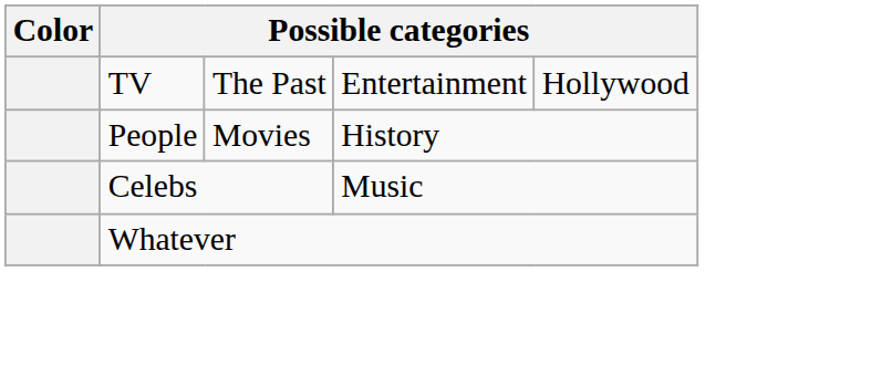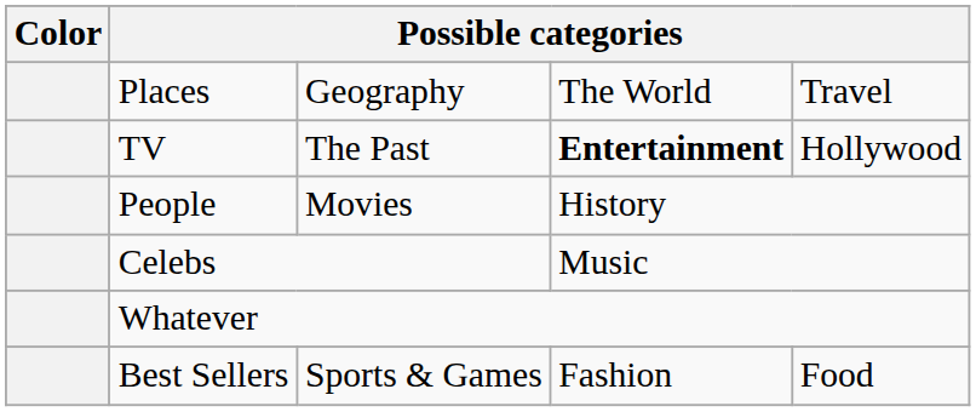+ row: Places | Geography | The World | Travel
TV | column 4: normal -> bold
+ row: Best Sellers | Sports & Games | Fashion | Food
